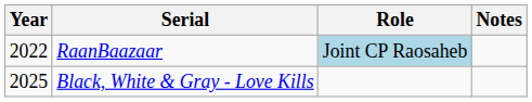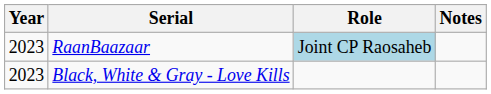RaanBaazaar | Year: 2022 -> 2023
Black, White & Gray - Love Kills | Year: 2025 -> 2023
